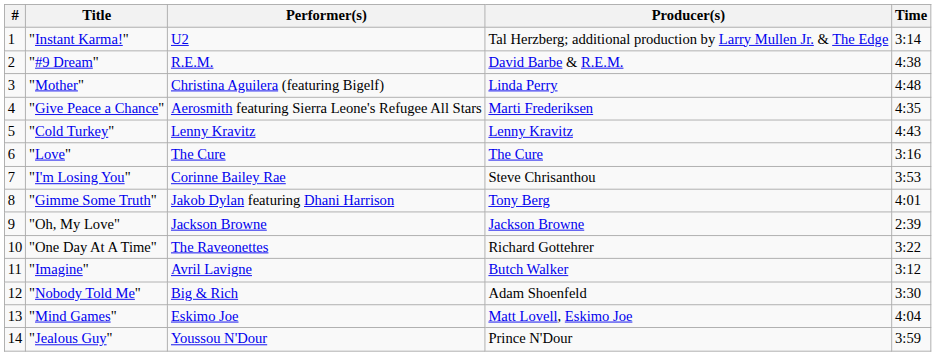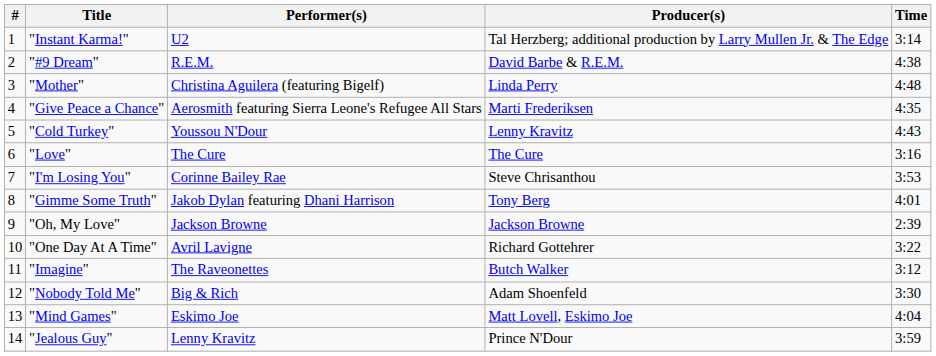"Cold Turkey" | Performer(s): Lenny Kravitz -> Youssou N'Dour
"One Day At A Time" | Performer(s): The Raveonettes -> Avril Lavigne
"Imagine" | Performer(s): Avril Lavigne -> The Raveonettes
"Jealous Guy" | Performer(s): Youssou N'Dour -> Lenny Kravitz
